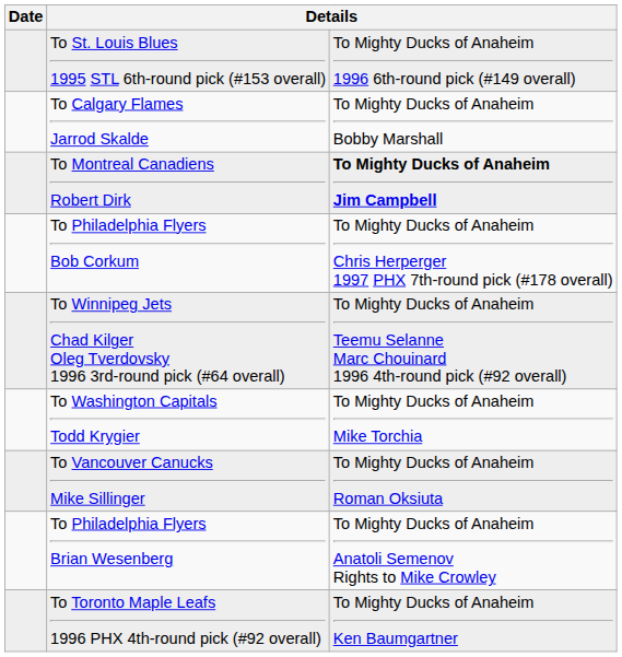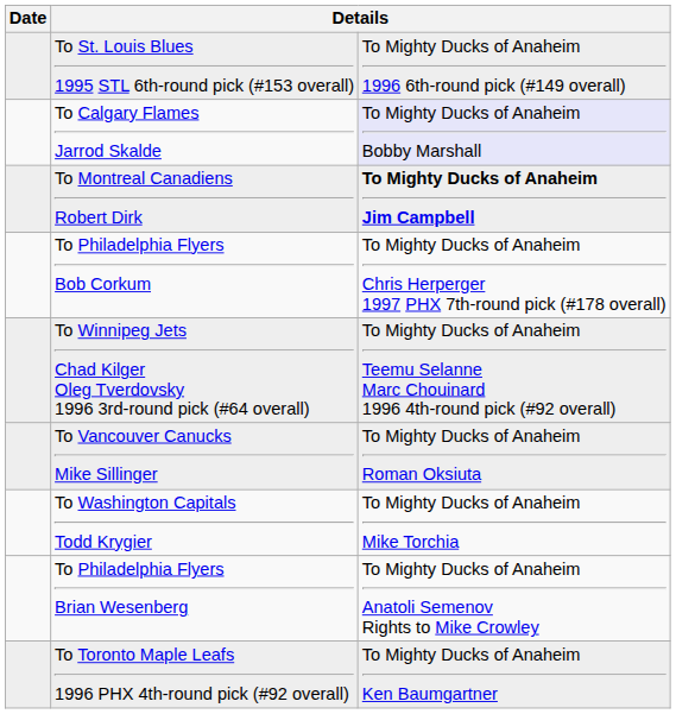To Calgary Flames Jarrod Skalde | column 3: no background -> lavender background
rows swapped: To Washington Capitals Todd Krygier <-> To Vancouver Canucks Mike Sillinger
